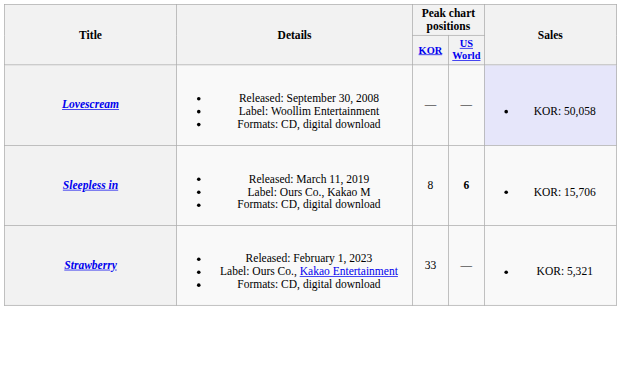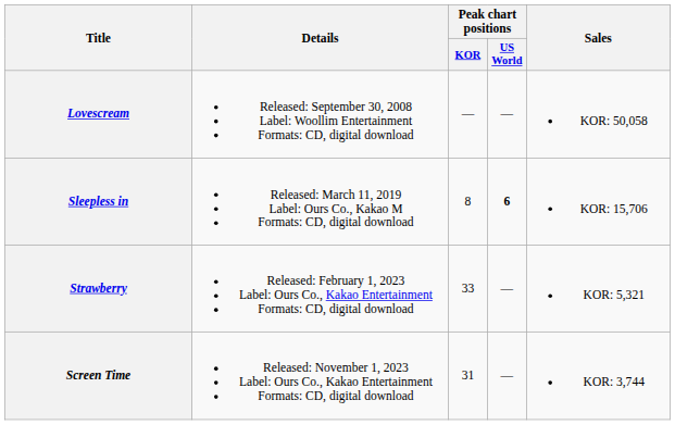Lovescream | Sales: lavender background -> no background
+ row: Screen Time | Released: November 1, 2023 Label: Ours Co., Kakao Entertainment Formats: CD, digital download | 31 | — | KOR: 3,744
